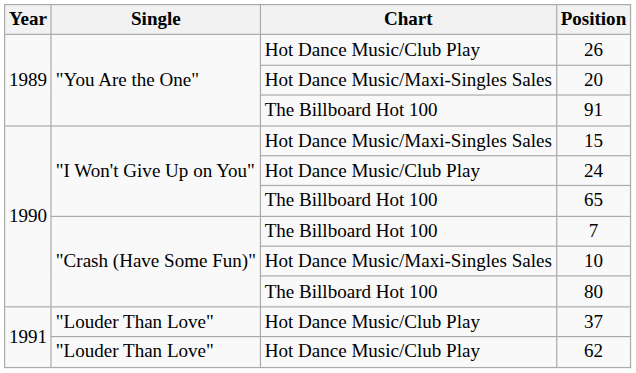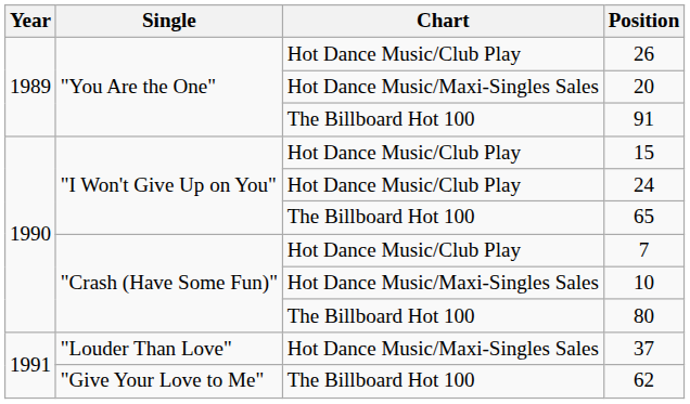15 | Chart: Hot Dance Music/Maxi-Singles Sales -> Hot Dance Music/Club Play
7 | Chart: The Billboard Hot 100 -> Hot Dance Music/Club Play
37 | Chart: Hot Dance Music/Club Play -> Hot Dance Music/Maxi-Singles Sales
62 | Single: "Louder Than Love" -> "Give Your Love to Me"
62 | Chart: Hot Dance Music/Club Play -> The Billboard Hot 100
